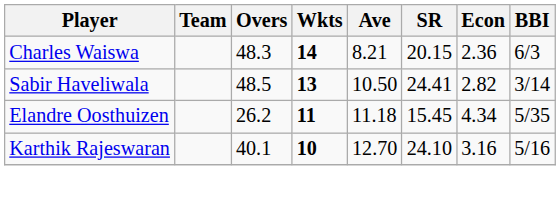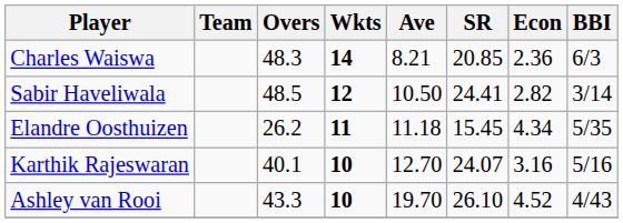Charles Waiswa | SR: 20.15 -> 20.85
Sabir Haveliwala | Wkts: 13 -> 12
Karthik Rajeswaran | SR: 24.10 -> 24.07
+ row: Ashley van Rooi | 43.3 | 10 | 19.70 | 26.10 | 4.52 | 4/43
